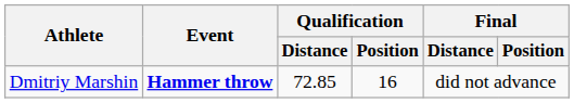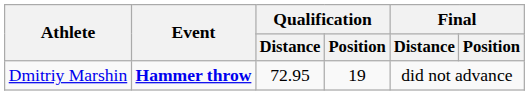Dmitriy Marshin | Qualification / Distance: 72.85 -> 72.95
Dmitriy Marshin | Qualification / Position: 16 -> 19
